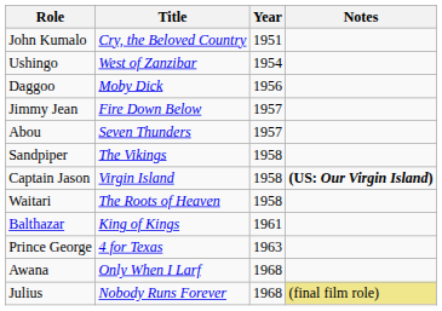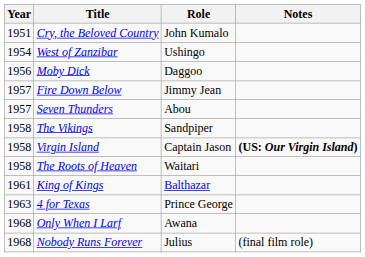columns swapped: Year <-> Role
Nobody Runs Forever | Notes: khaki background -> no background
